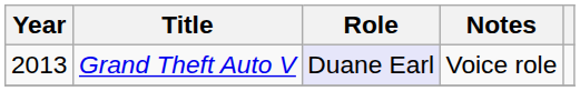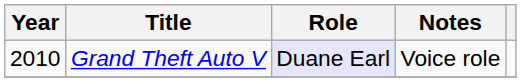Grand Theft Auto V | Year: 2013 -> 2010
